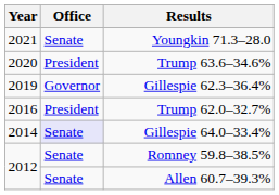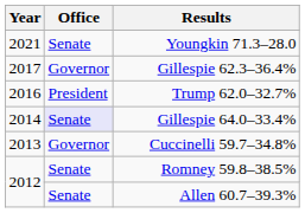- row: 2020 | President | Trump 63.6–34.6%
Gillespie 62.3–36.4% | Year: 2019 -> 2017
+ row: 2013 | Governor | Cuccinelli 59.7–34.8%
